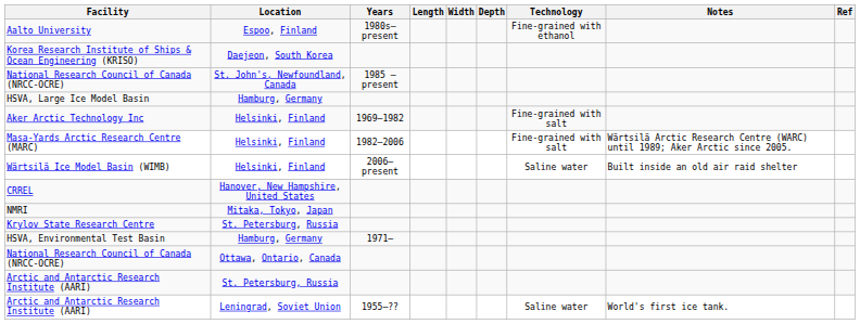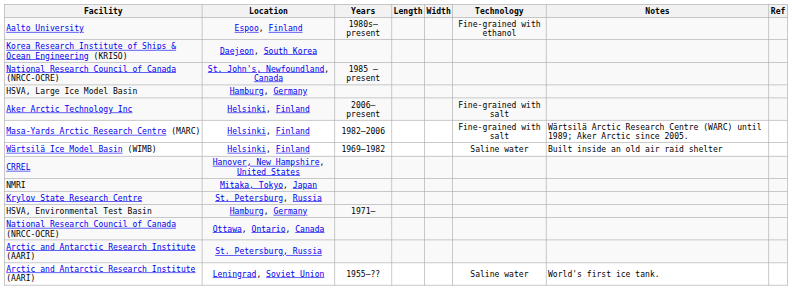- column: Depth
Aker Arctic Technology Inc | Years: 1969–1982 -> 2006–present
Wärtsilä Ice Model Basin (WIMB) | Years: 2006–present -> 1969–1982
